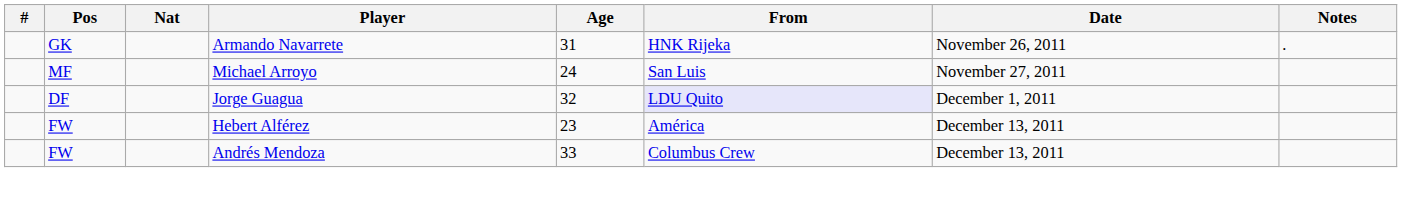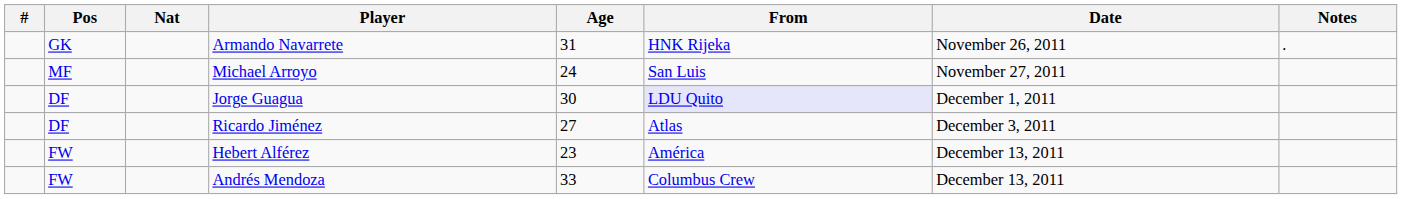Jorge Guagua | Age: 32 -> 30
+ row: DF | Ricardo Jiménez | 27 | Atlas | December 3, 2011
